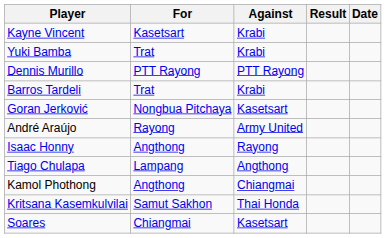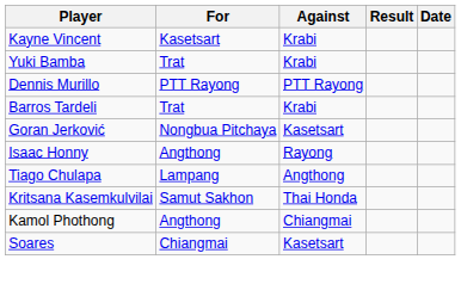- row: André Araújo | Rayong | Army United
rows swapped: Kritsana Kasemkulvilai <-> Kamol Phothong
